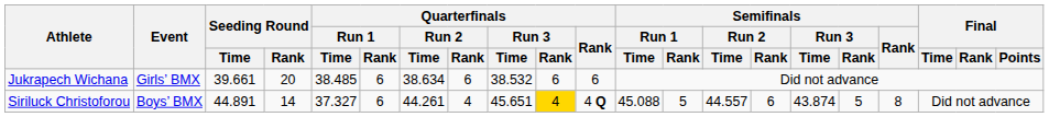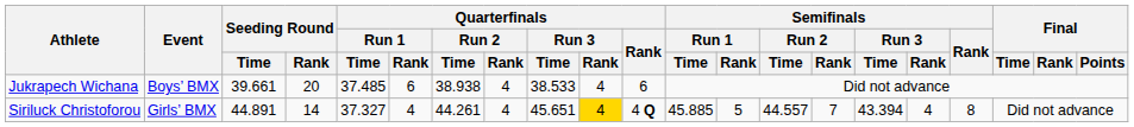Jukrapech Wichana | Event: Girls’ BMX -> Boys’ BMX
Jukrapech Wichana | Quarterfinals / Run 1 / Time: 38.485 -> 37.485
Jukrapech Wichana | Quarterfinals / Run 2 / Time: 38.634 -> 38.938
Jukrapech Wichana | Quarterfinals / Run 2 / Rank: 6 -> 4
Jukrapech Wichana | Quarterfinals / Run 3 / Time: 38.532 -> 38.533
Jukrapech Wichana | Quarterfinals / Run 3 / Rank: 6 -> 4
Siriluck Christoforou | Event: Boys’ BMX -> Girls’ BMX
Siriluck Christoforou | Quarterfinals / Run 1 / Rank: 6 -> 4
Siriluck Christoforou | Semifinals / Run 1 / Time: 45.088 -> 45.885
Siriluck Christoforou | Semifinals / Run 2 / Rank: 6 -> 7
Siriluck Christoforou | Semifinals / Run 3 / Time: 43.874 -> 43.394
Siriluck Christoforou | Semifinals / Run 3 / Rank: 5 -> 4
